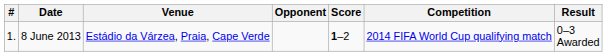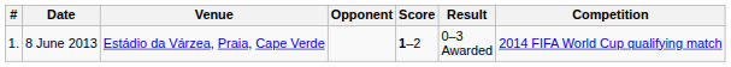columns swapped: Result <-> Competition
